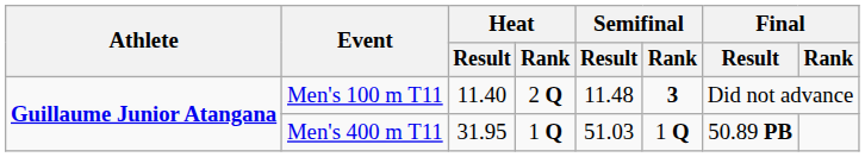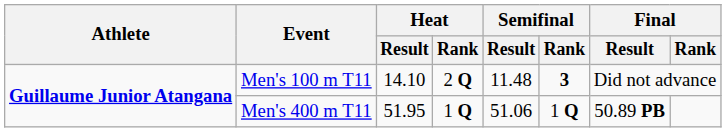Men's 100 m T11 | Heat / Result: 11.40 -> 14.10
Men's 400 m T11 | Heat / Result: 31.95 -> 51.95
Men's 400 m T11 | Semifinal / Result: 51.03 -> 51.06
